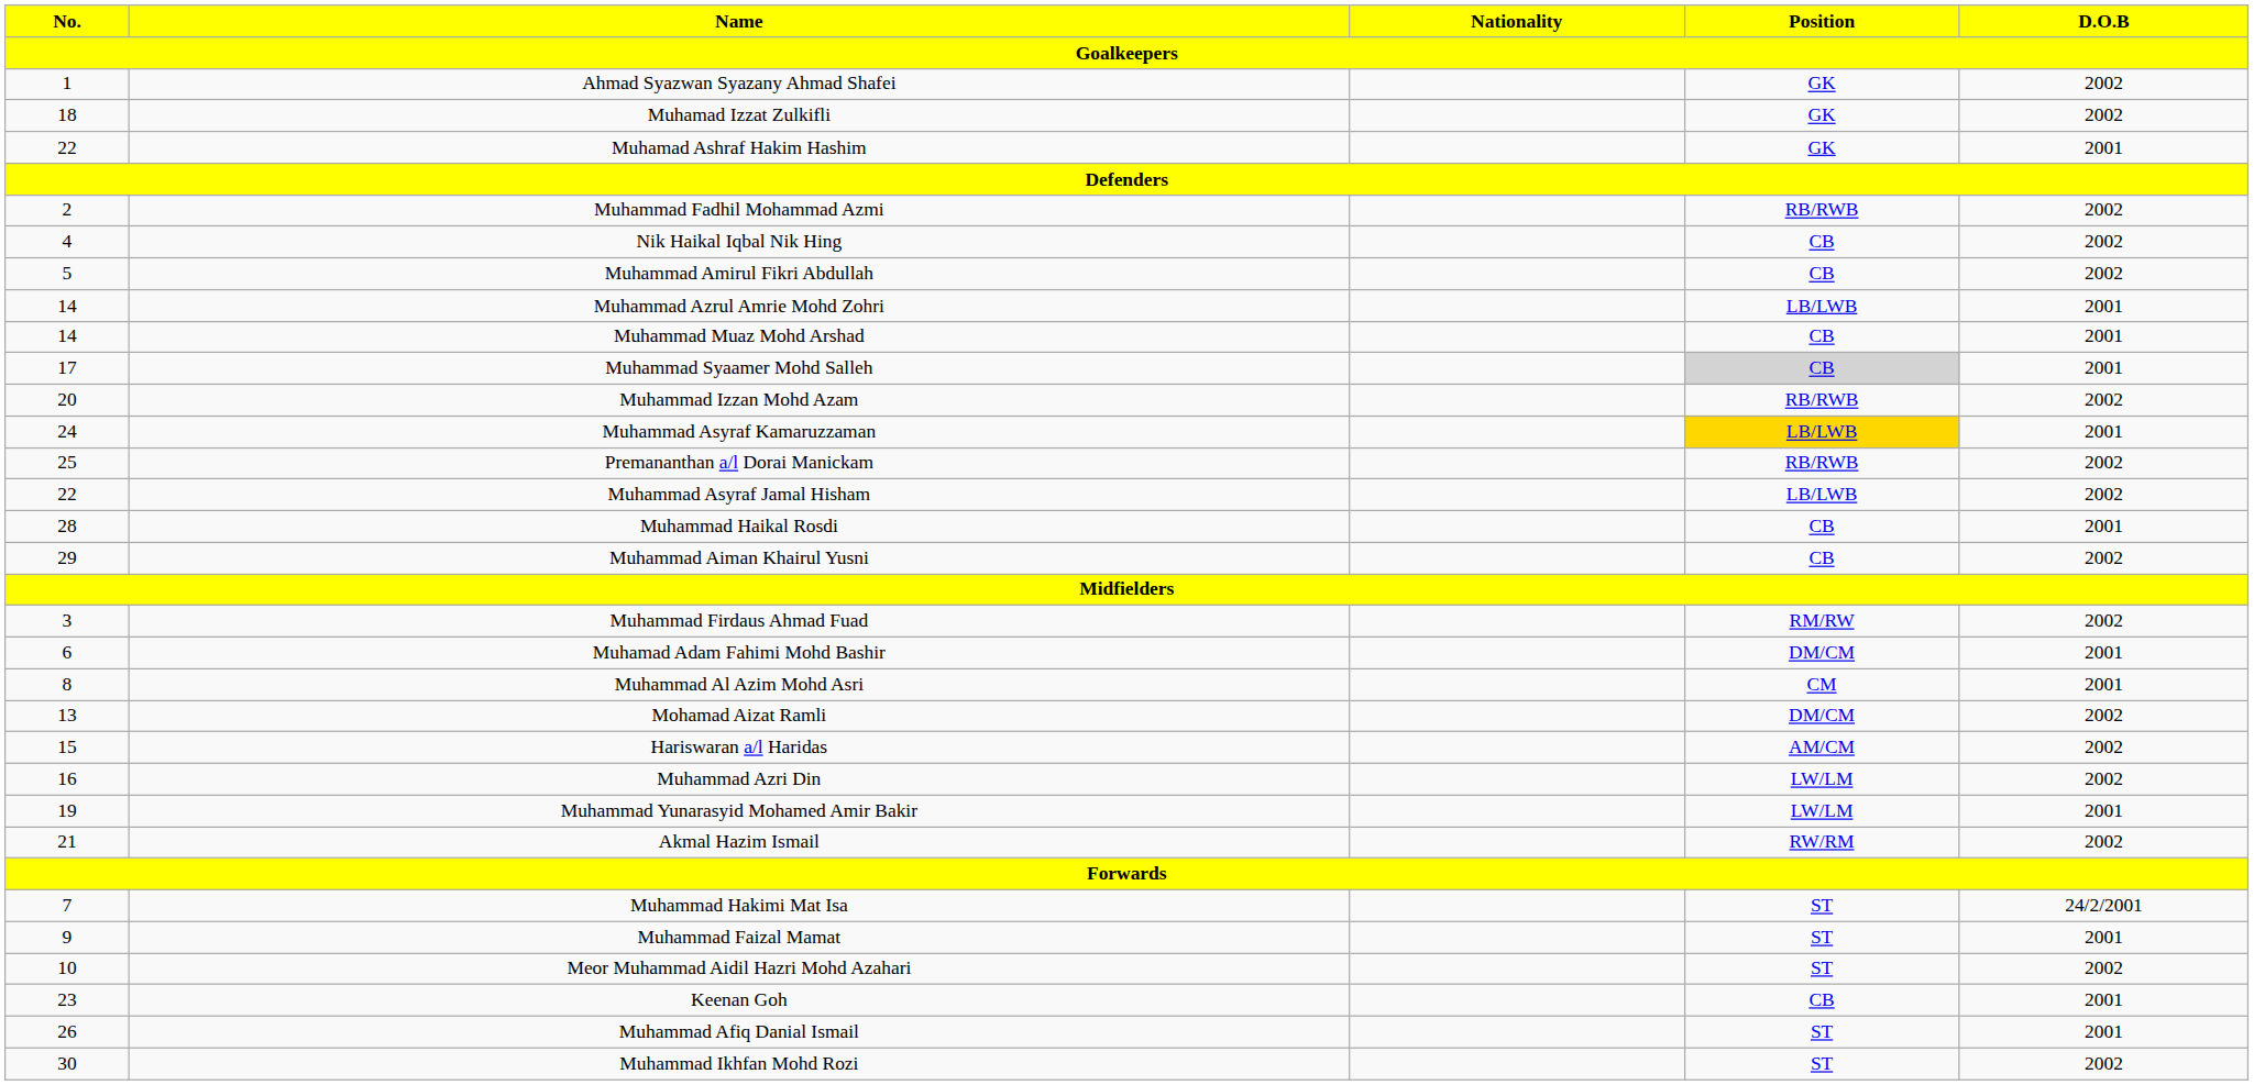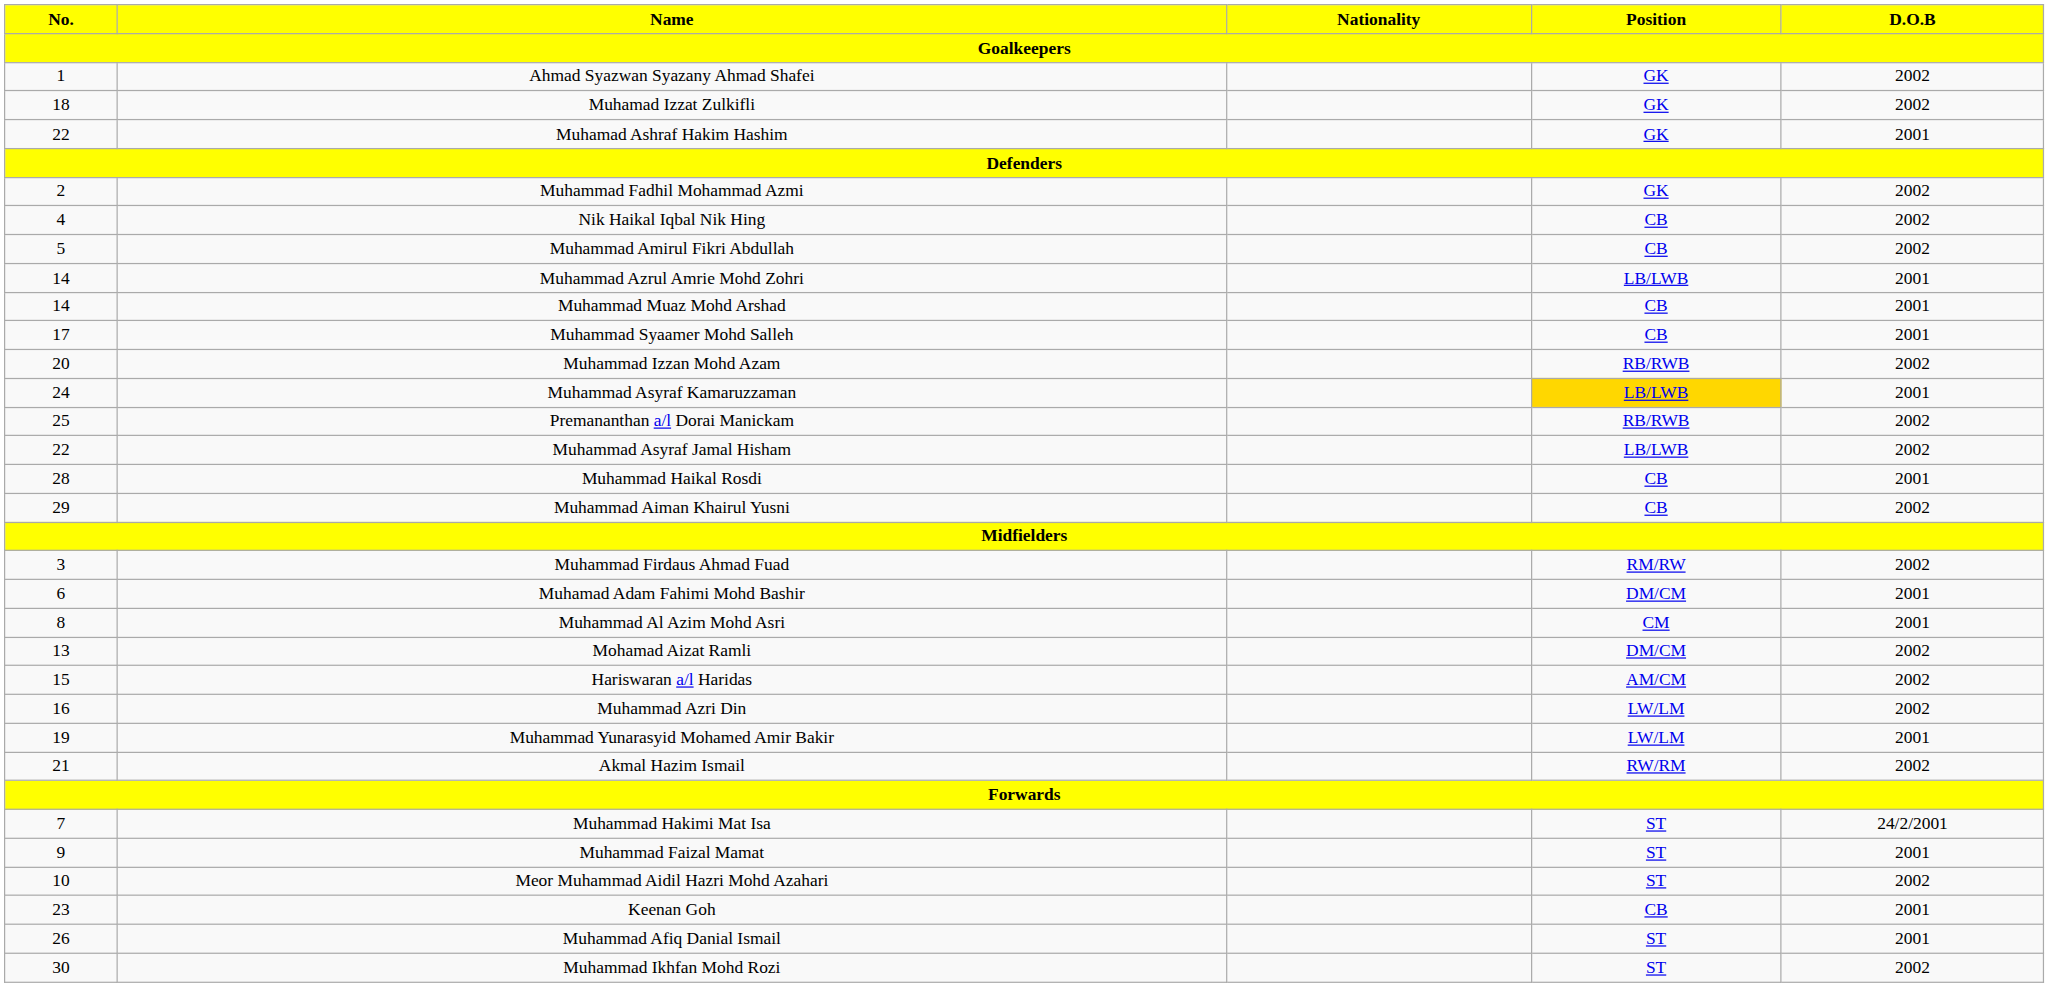Muhammad Fadhil Mohammad Azmi | Position: RB/RWB -> GK
Muhammad Syaamer Mohd Salleh | Position: lightgrey background -> no background
